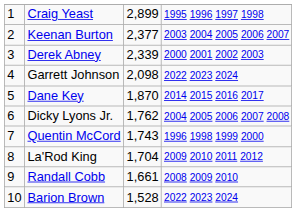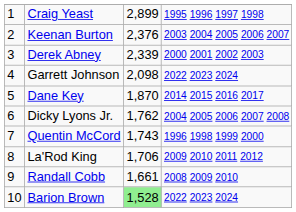Keenan Burton | column 3: 2,377 -> 2,376
La'Rod King | column 3: 1,704 -> 1,706
Barion Brown | column 3: no background -> lightgreen background
